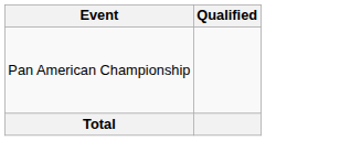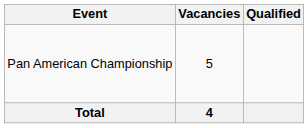+ column: Vacancies | 5 | 4
